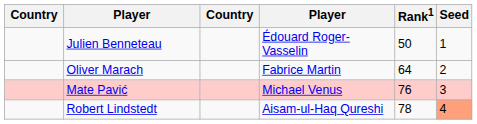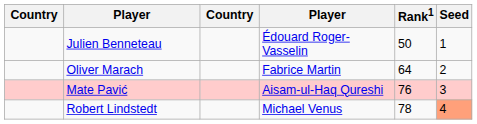Mate Pavić | column 4: Michael Venus -> Aisam-ul-Haq Qureshi
Robert Lindstedt | column 4: Aisam-ul-Haq Qureshi -> Michael Venus
